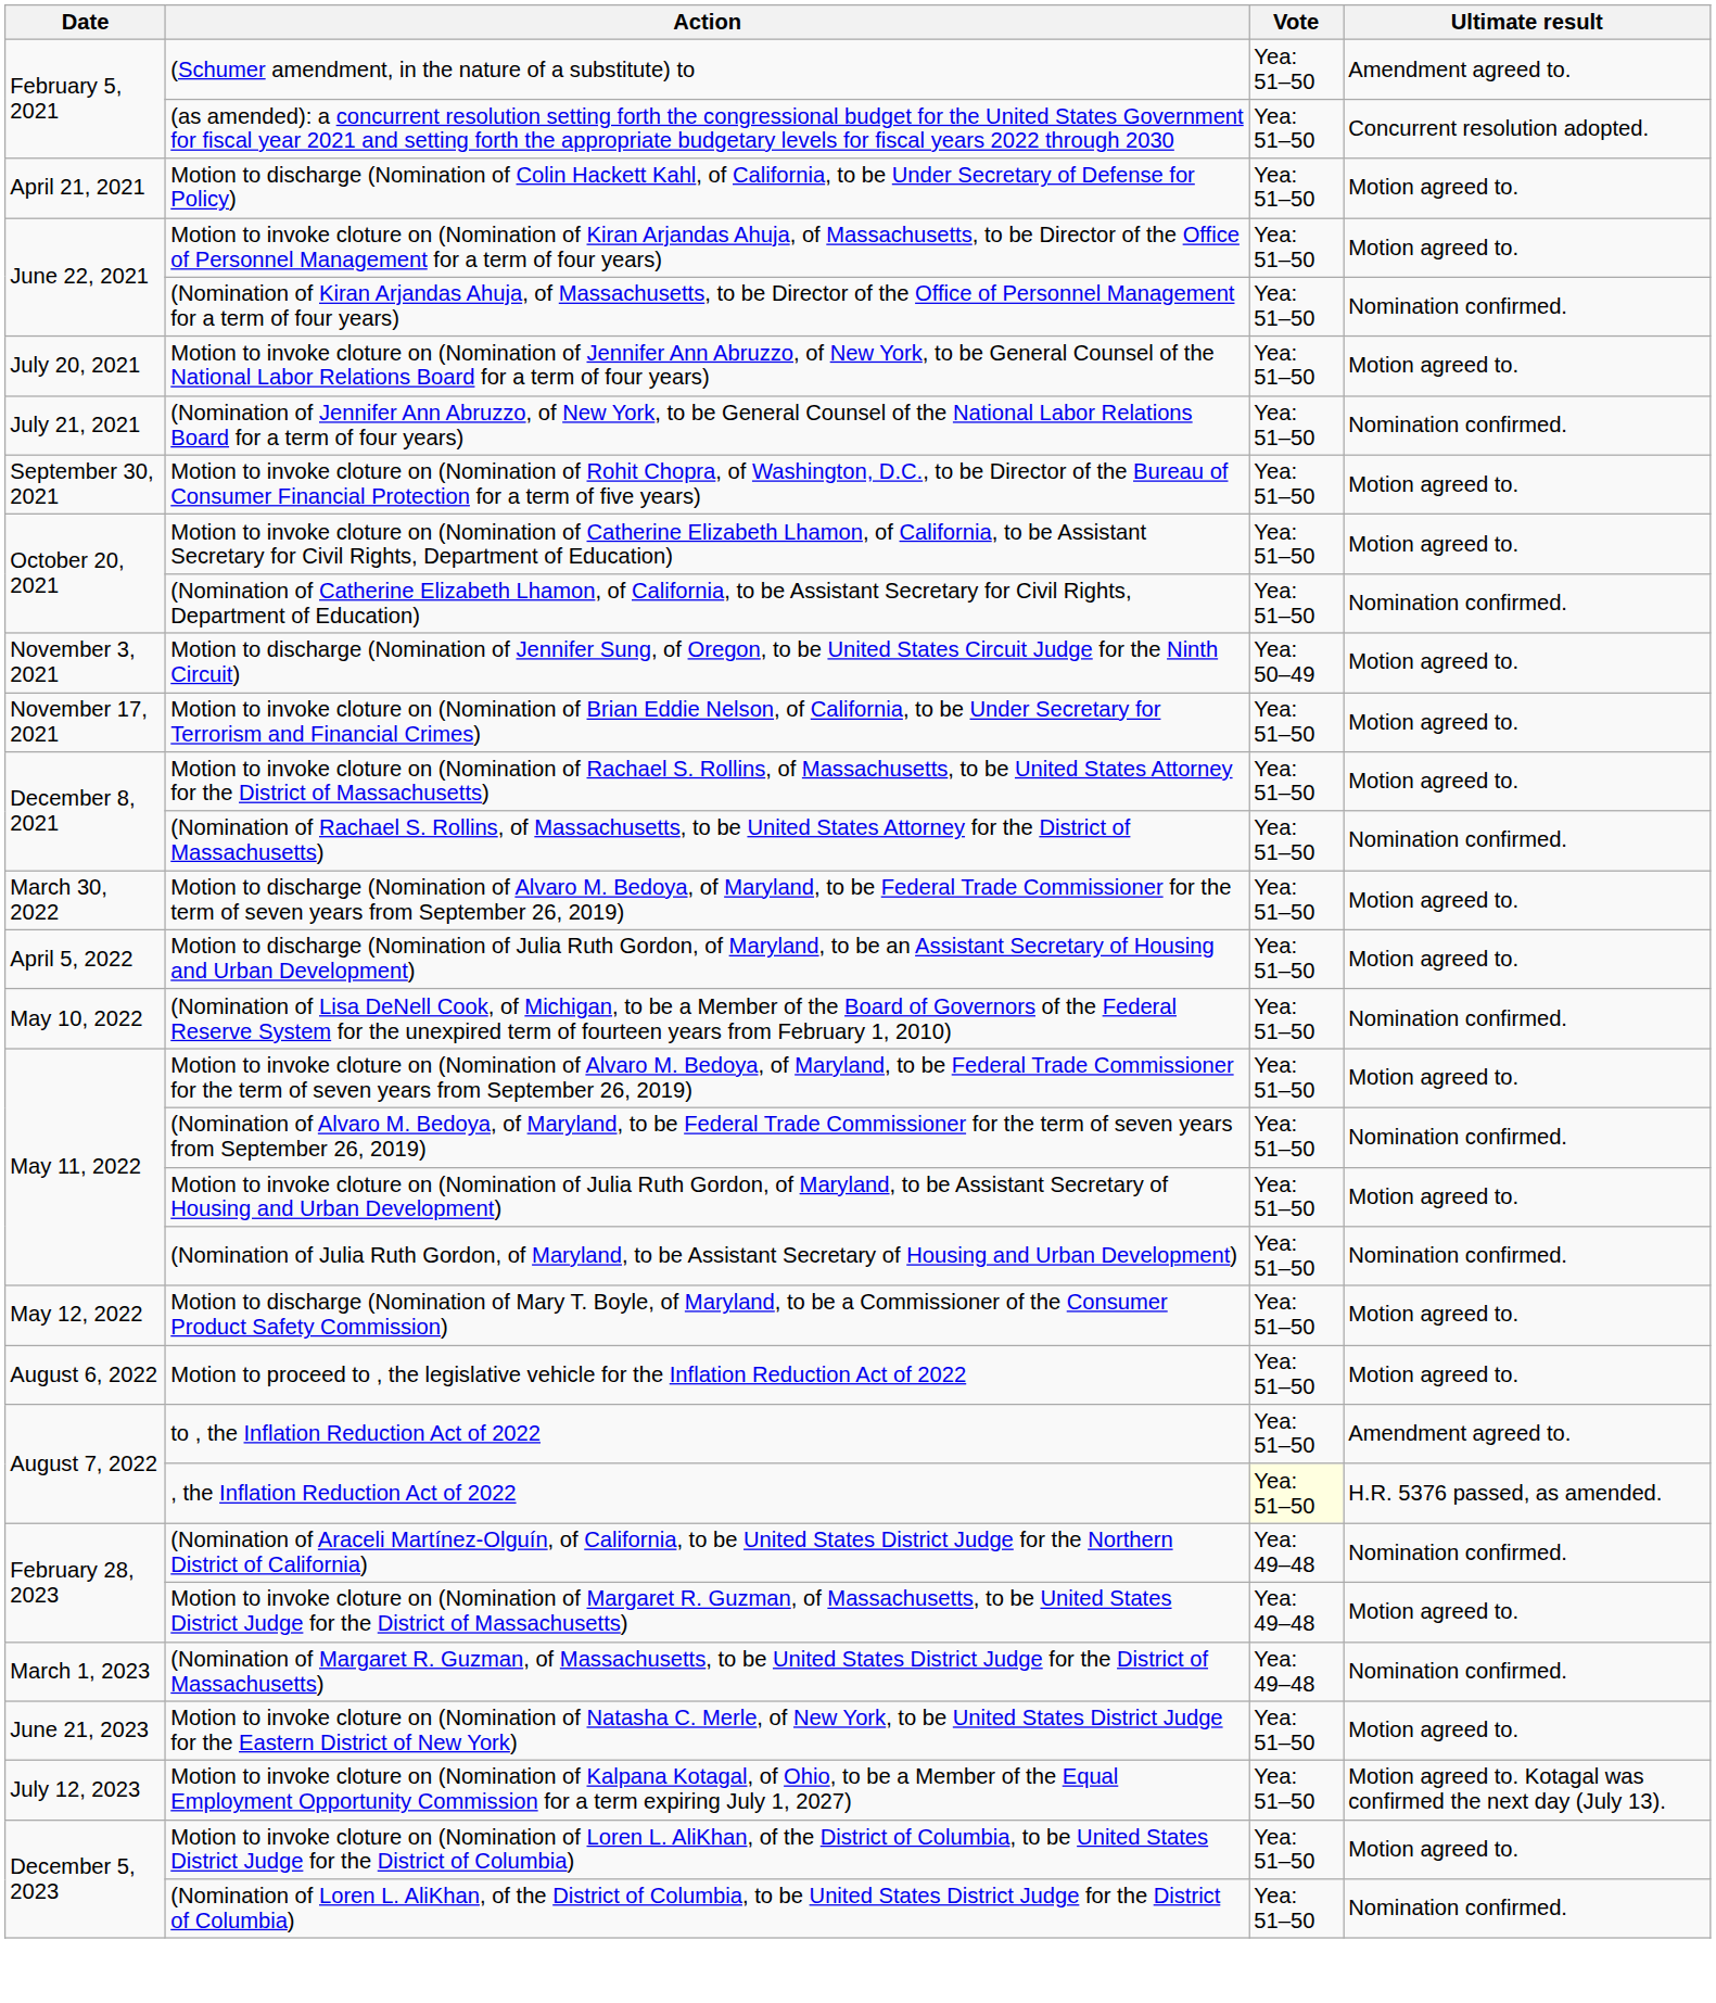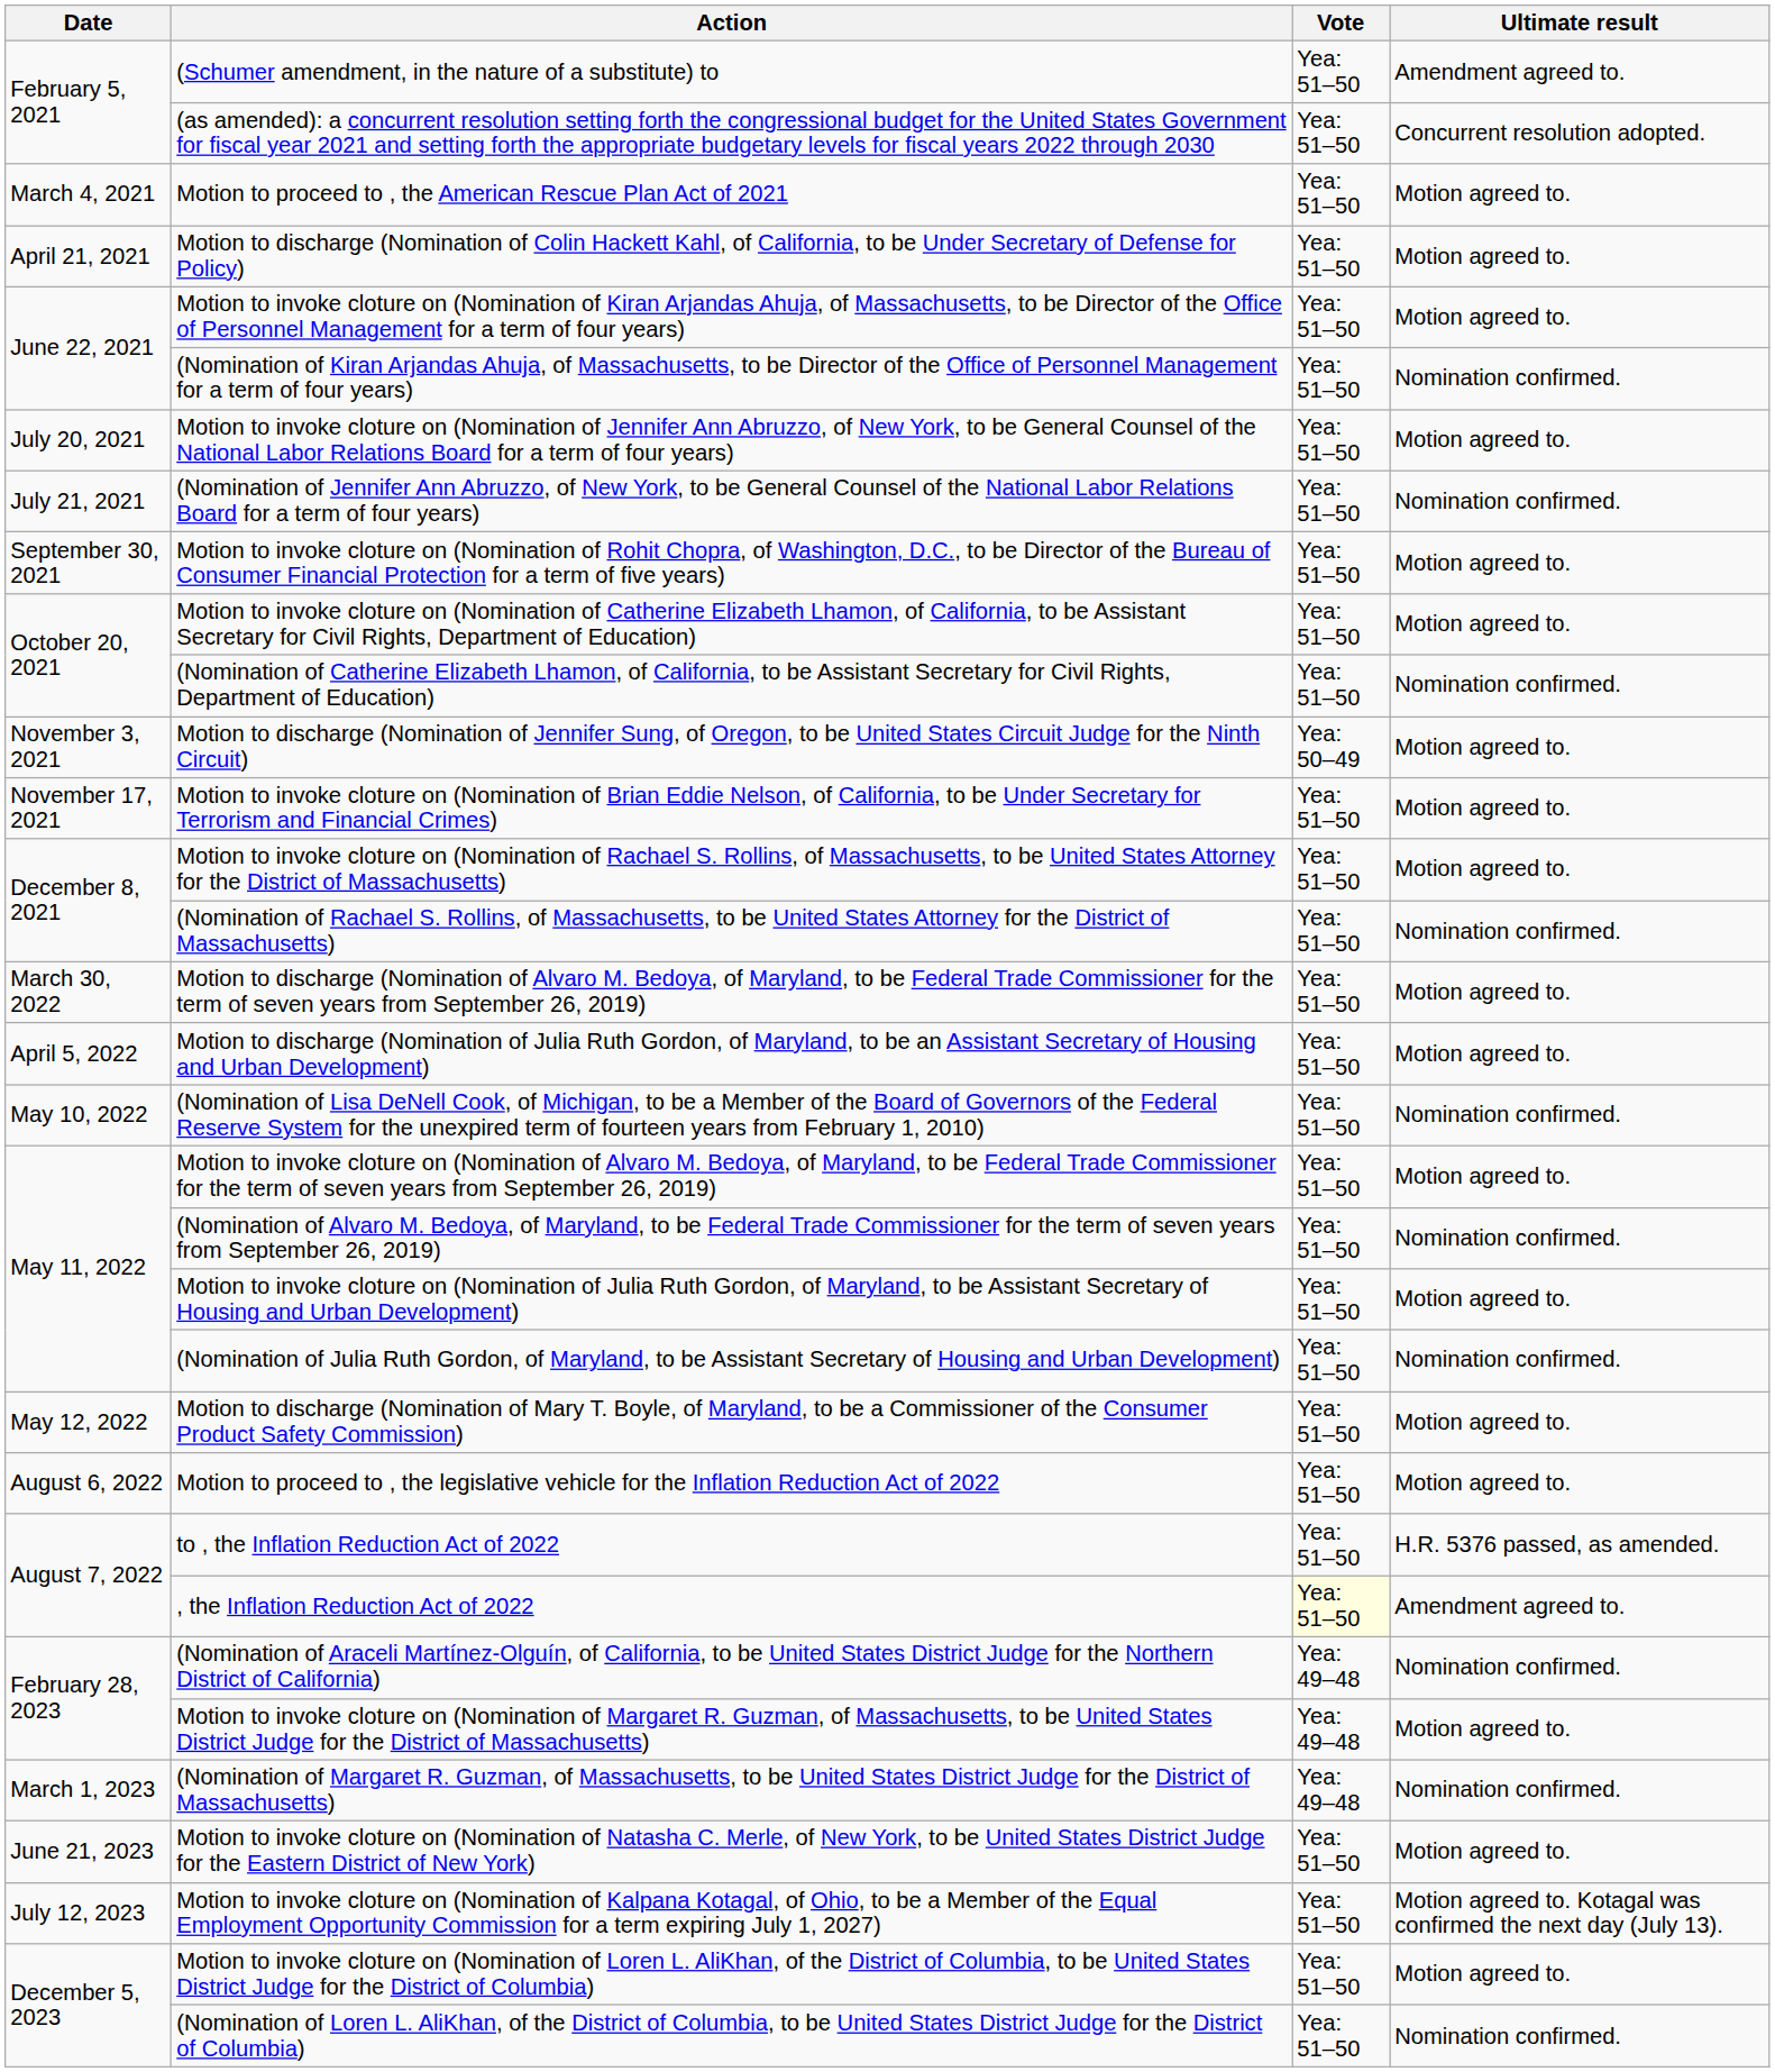+ row: March 4, 2021 | Motion to proceed to , the American Rescue Plan Act of 2021 | Yea: 51–50 | Motion agreed to.
to , the Inflation Reduction Act of 2022 | Ultimate result: Amendment agreed to. -> H.R. 5376 passed, as amended.
, the Inflation Reduction Act of 2022 | Ultimate result: H.R. 5376 passed, as amended. -> Amendment agreed to.
